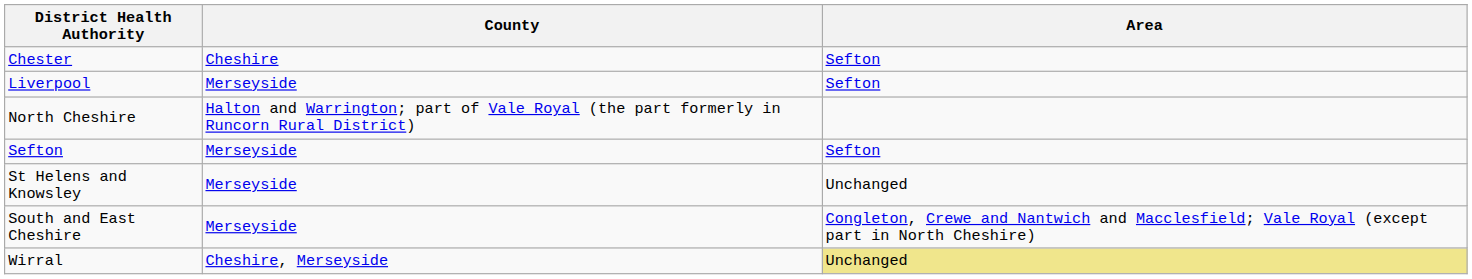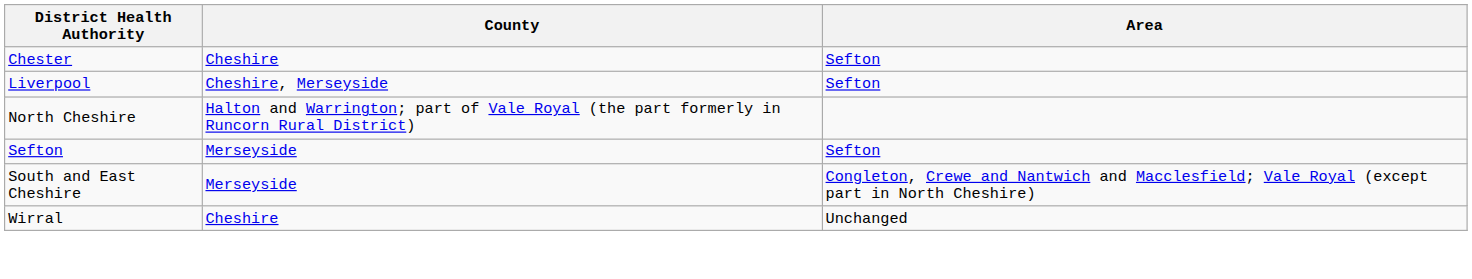Liverpool | County: Merseyside -> Cheshire, Merseyside
- row: St Helens and Knowsley | Merseyside | Unchanged
Wirral | County: Cheshire, Merseyside -> Cheshire
Wirral | Area: khaki background -> no background
